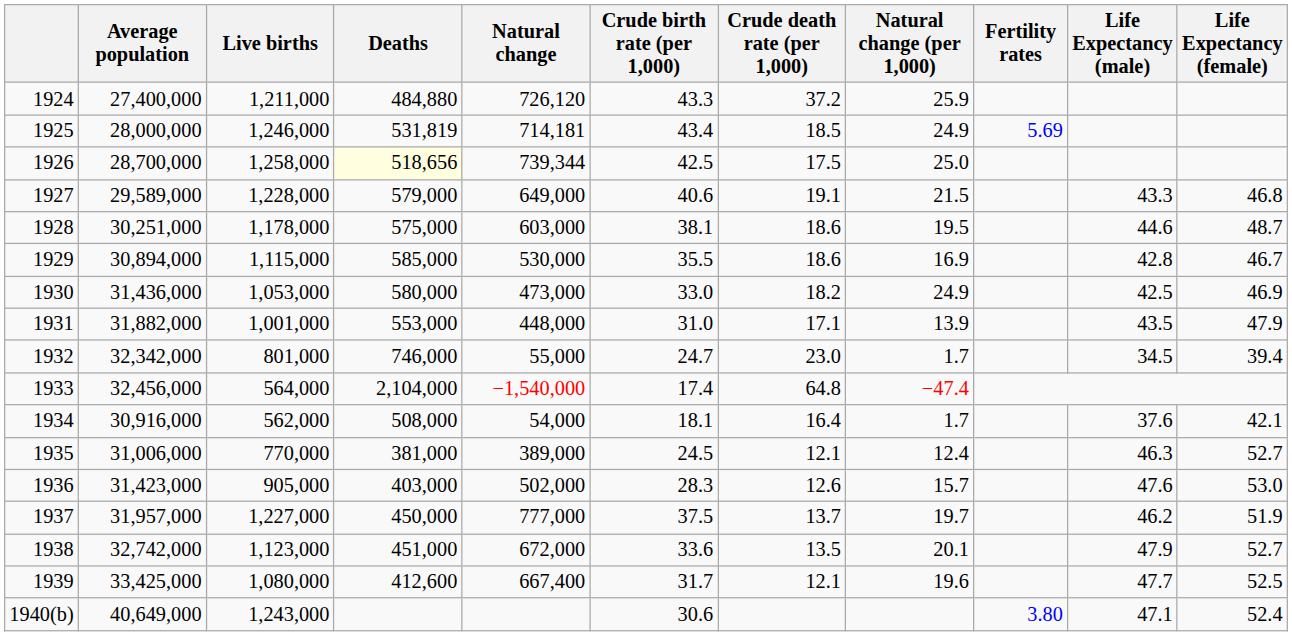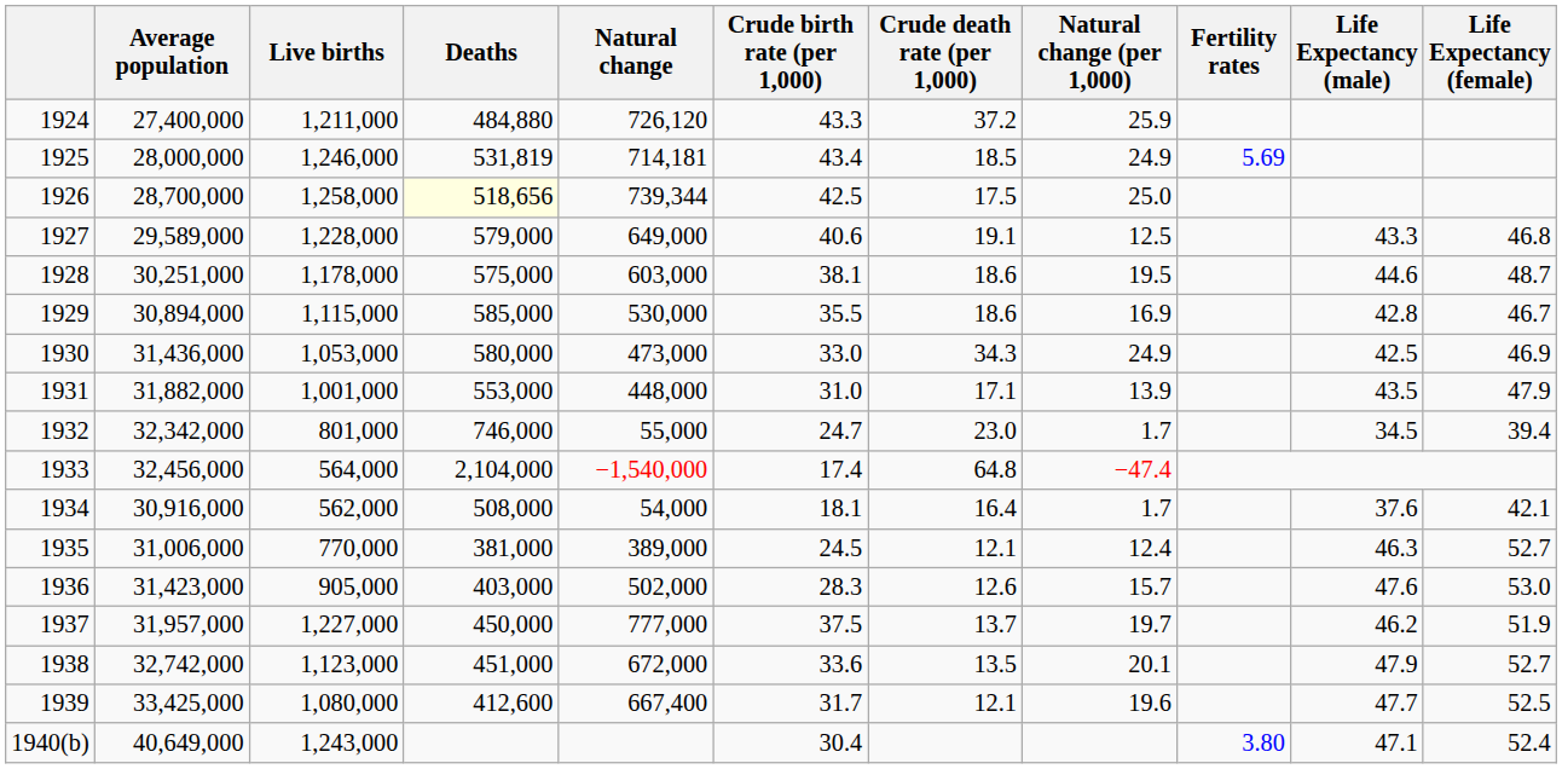1927 | Natural change (per 1,000): 21.5 -> 12.5
1930 | Crude death rate (per 1,000): 18.2 -> 34.3
1940(b) | Crude birth rate (per 1,000): 30.6 -> 30.4
